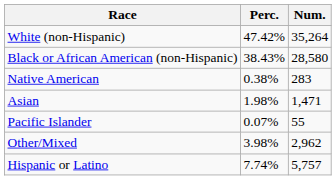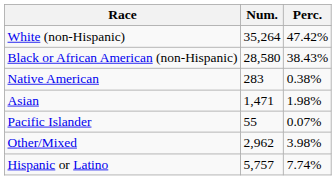columns swapped: Num. <-> Perc.
